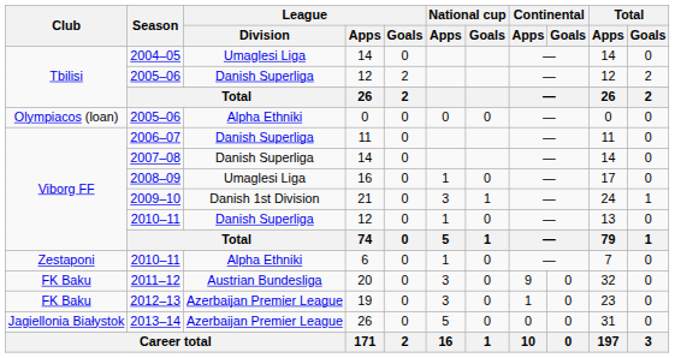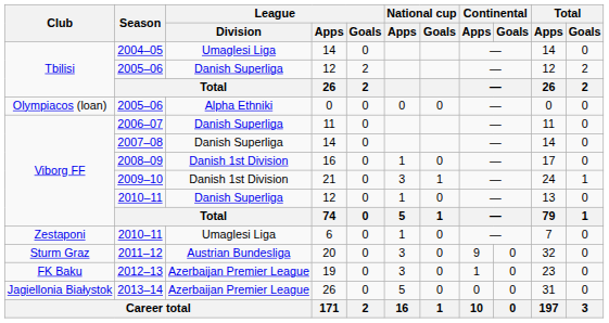2008–09 | League / Division: Umaglesi Liga -> Danish 1st Division
2010–11 / 6 | League / Division: Alpha Ethniki -> Umaglesi Liga
2011–12 | Club: FK Baku -> Sturm Graz
